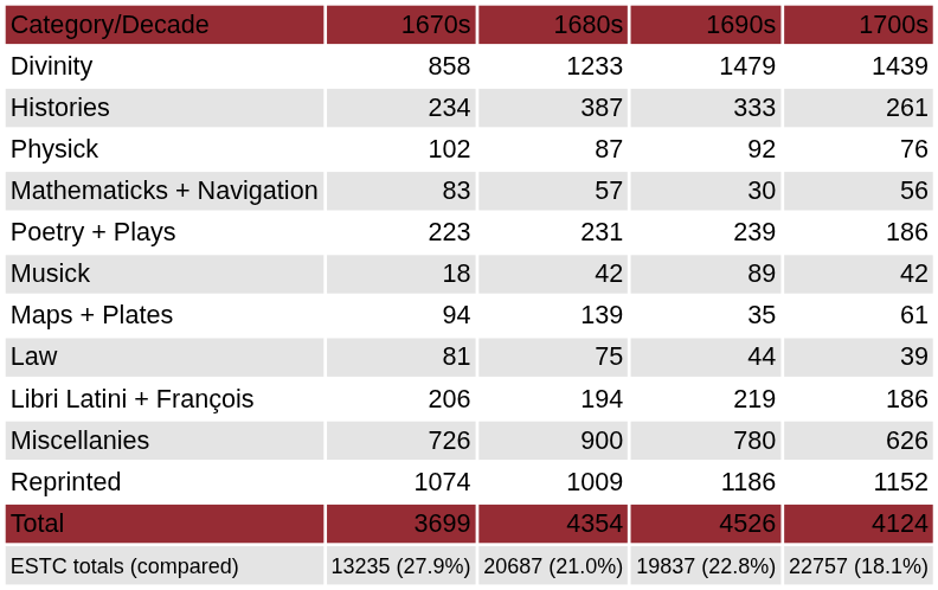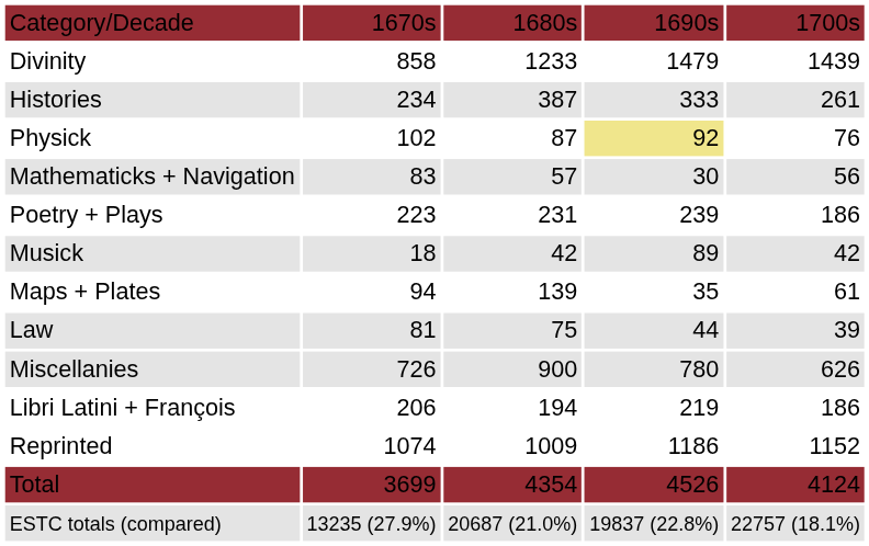Physick | column 4: no background -> khaki background
rows swapped: Libri Latini + François <-> Miscellanies
